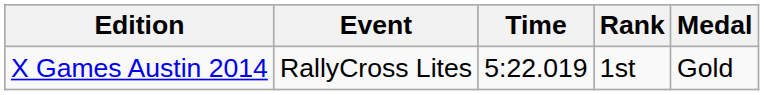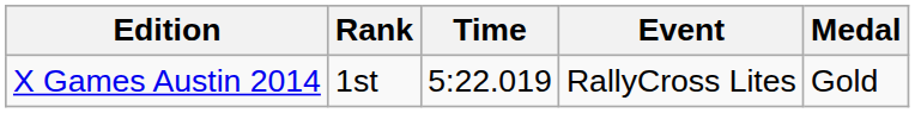columns swapped: Event <-> Rank
